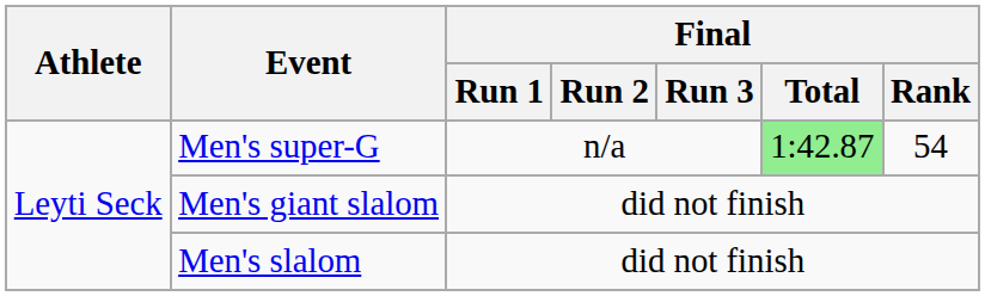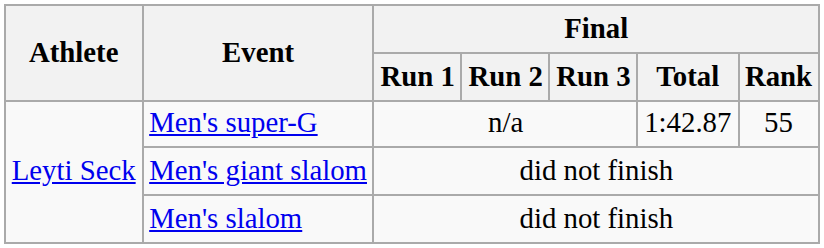Men's super-G | Final / Total: lightgreen background -> no background
Men's super-G | Final / Rank: 54 -> 55
